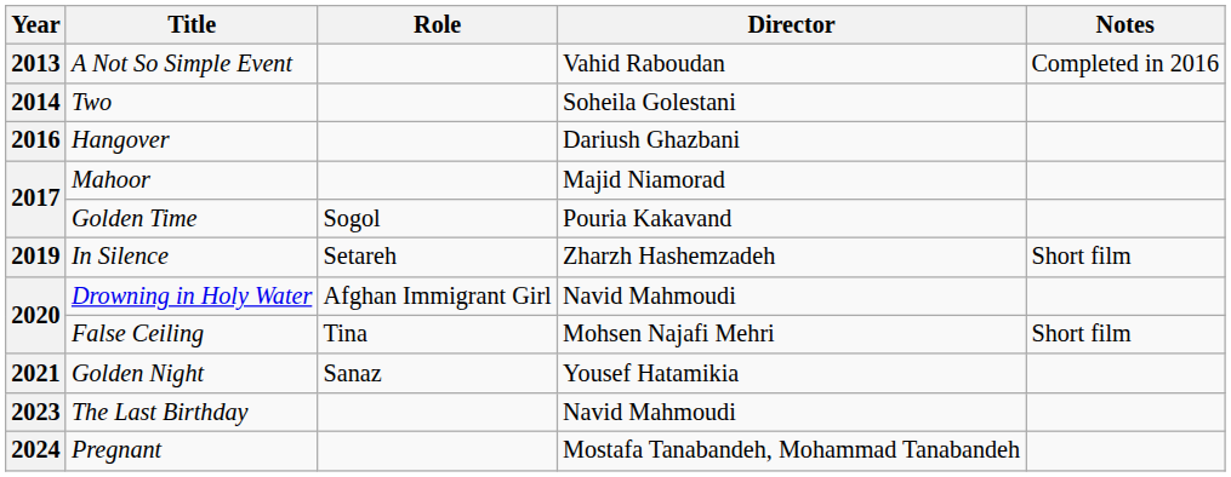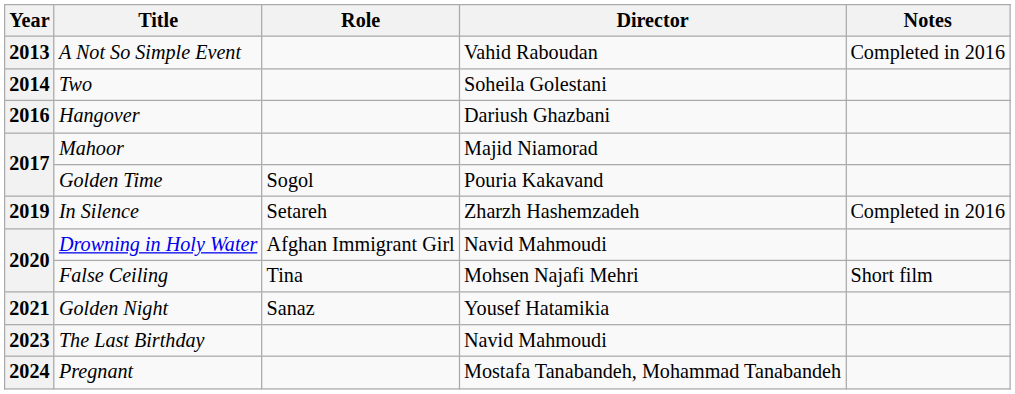In Silence | Notes: Short film -> Completed in 2016
